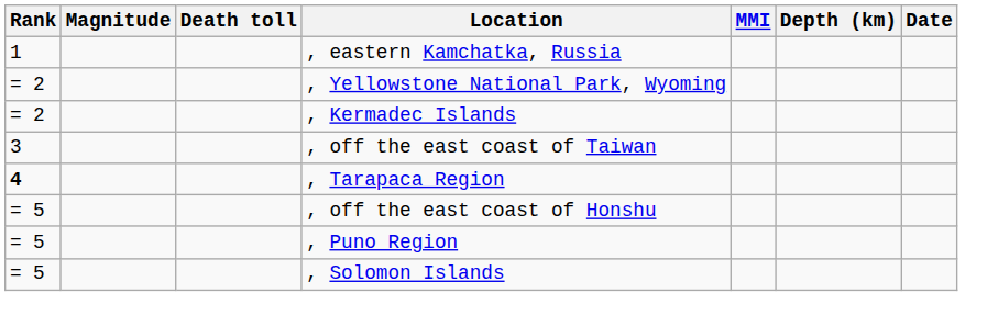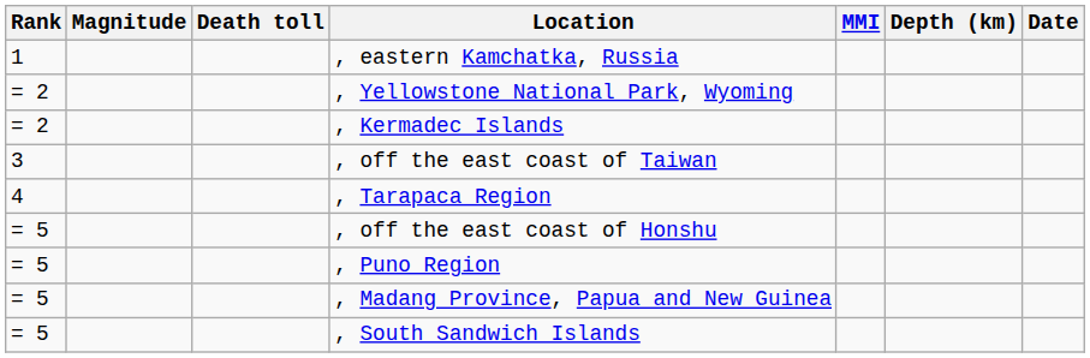, Tarapaca Region | Rank: bold -> normal
- row: = 5 | , Solomon Islands
+ row: = 5 | , Madang Province, Papua and New Guinea
+ row: = 5 | , South Sandwich Islands
